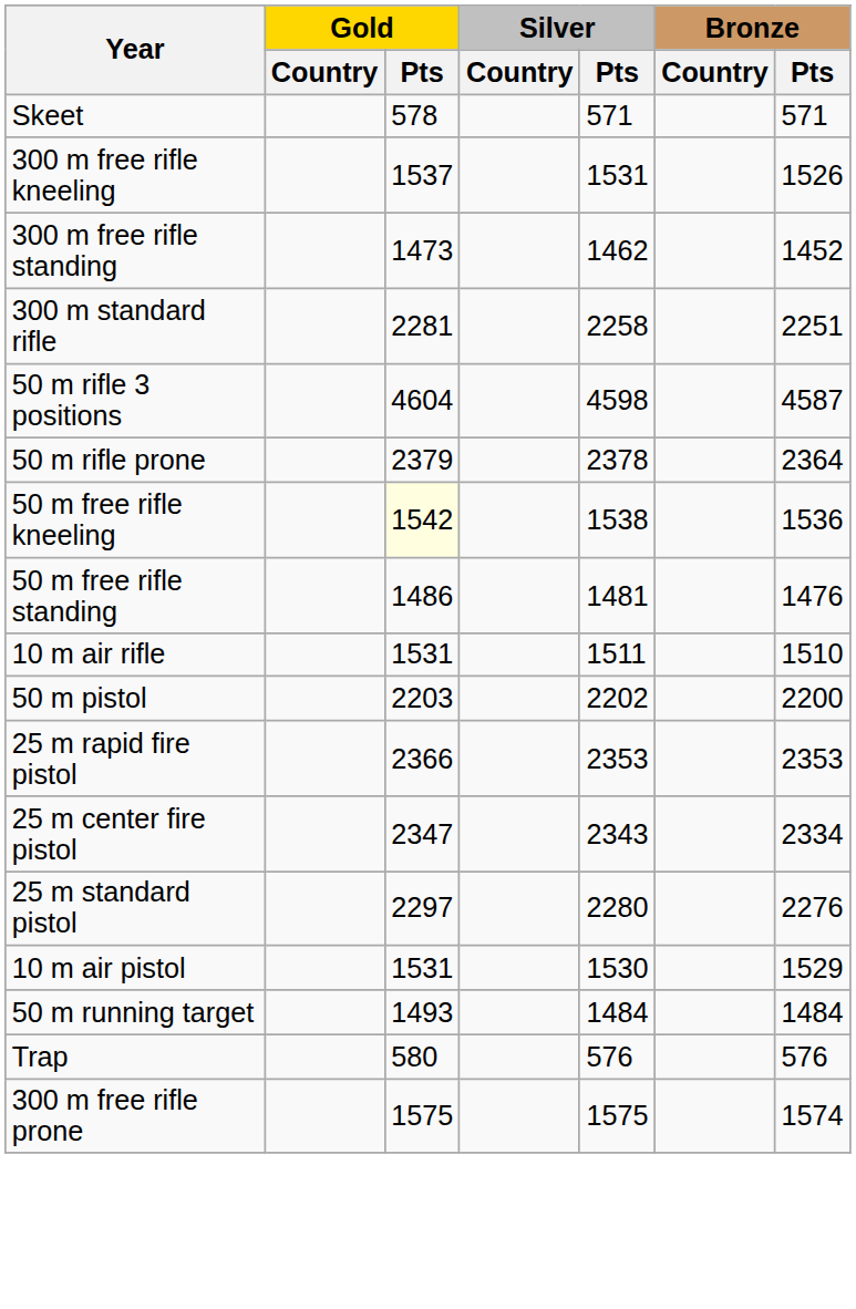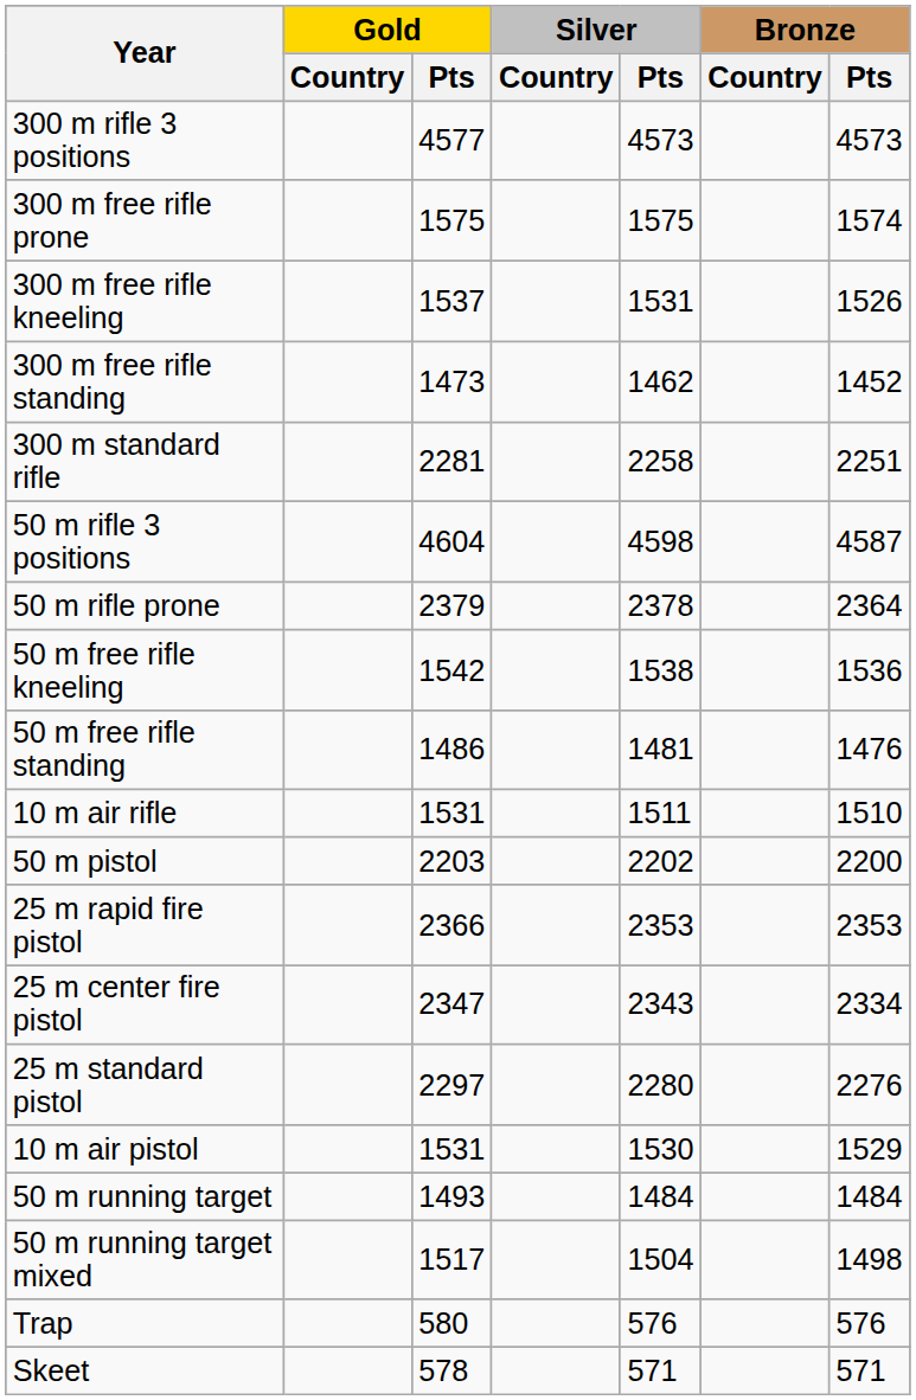+ row: 300 m rifle 3 positions | 4577 | 4573 | 4573
rows swapped: 300 m free rifle prone <-> Skeet
50 m free rifle kneeling | Gold / Pts: lightyellow background -> no background
+ row: 50 m running target mixed | 1517 | 1504 | 1498
